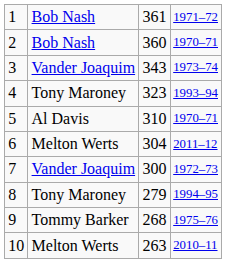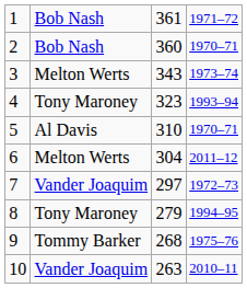3 | column 2: Vander Joaquim -> Melton Werts
7 | column 3: 300 -> 297
10 | column 2: Melton Werts -> Vander Joaquim
